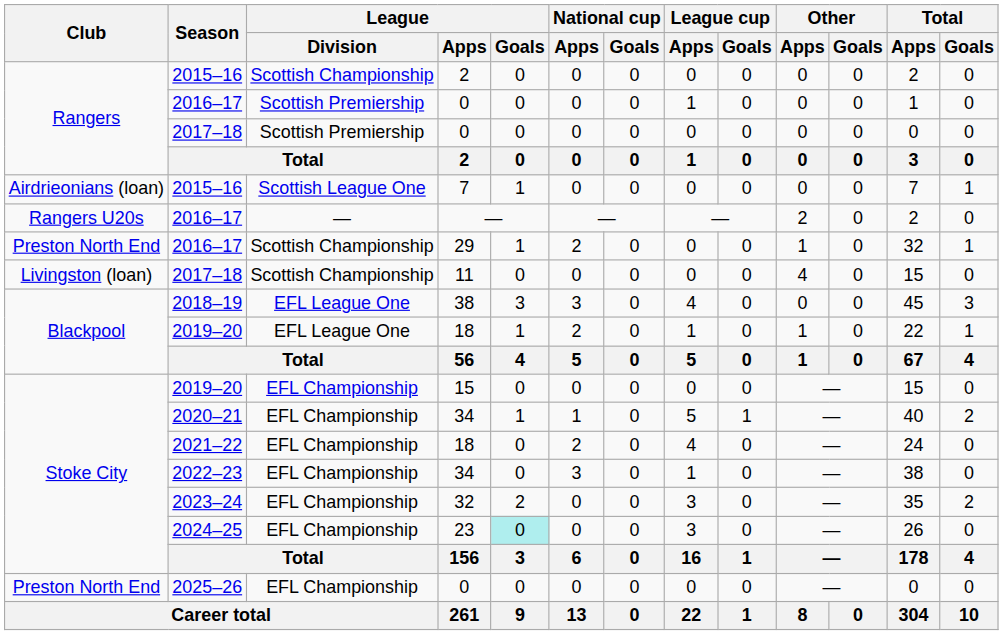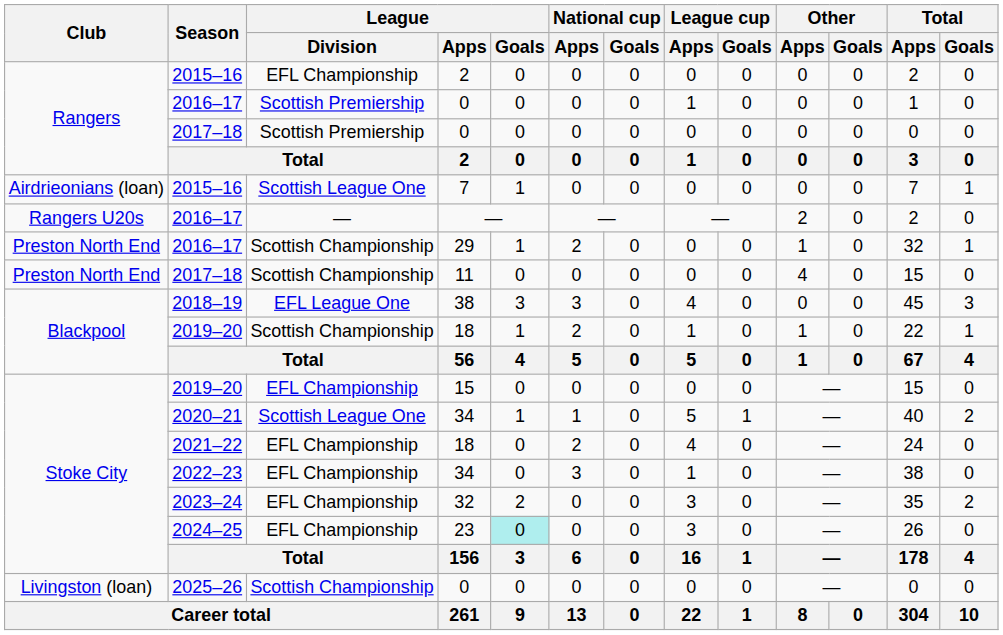2015–16 / 2 | League / Division: Scottish Championship -> EFL Championship
11 | Club: Livingston (loan) -> Preston North End
2019–20 / 18 | League / Division: EFL League One -> Scottish Championship
2020–21 / 34 | League / Division: EFL Championship -> Scottish League One
2025–26 / 0 | Club: Preston North End -> Livingston (loan)
2025–26 / 0 | League / Division: EFL Championship -> Scottish Championship
